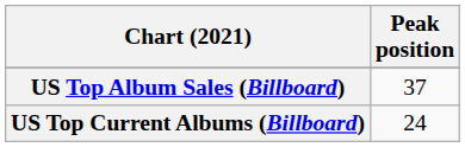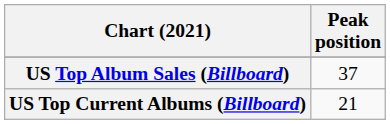US Top Current Albums (Billboard) | Peak position: 24 -> 21
